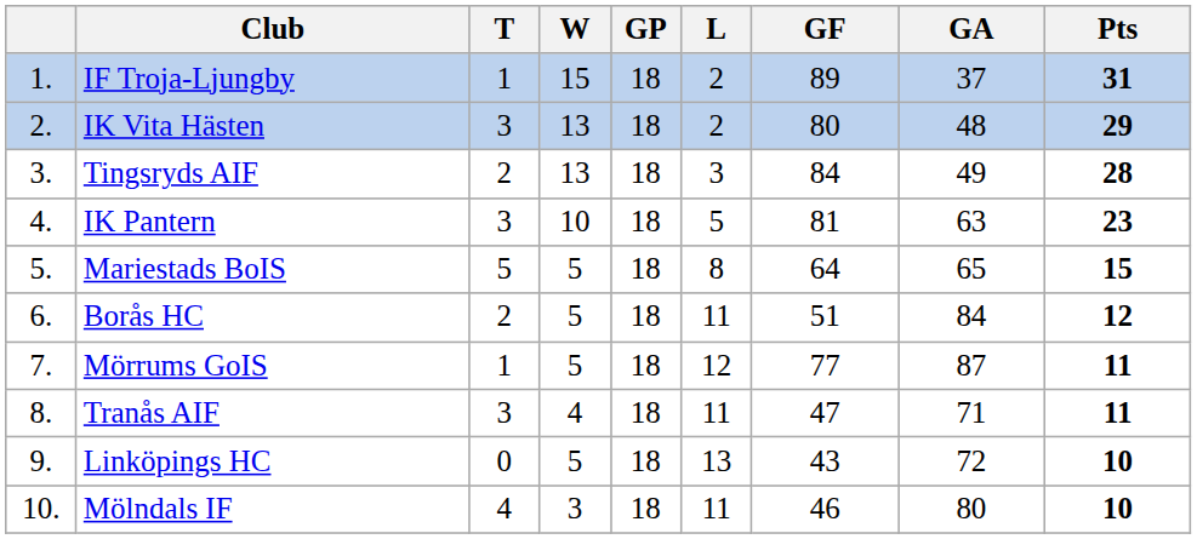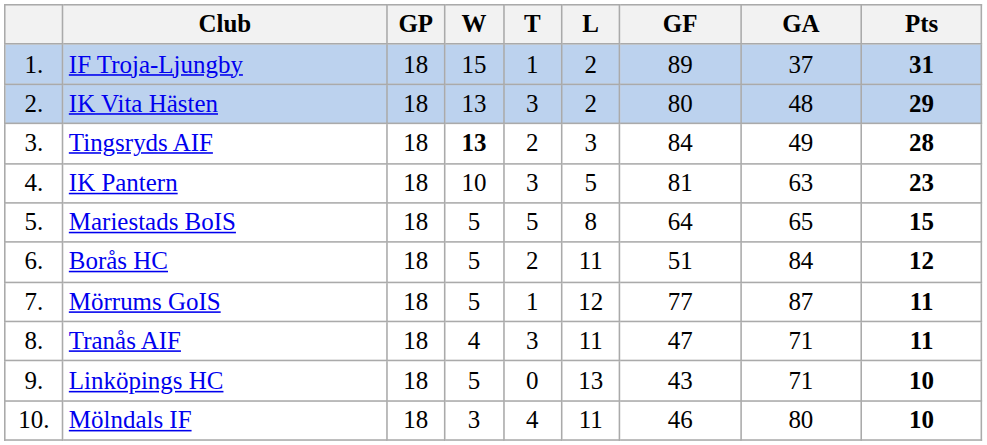columns swapped: GP <-> T
Tingsryds AIF | W: normal -> bold
Linköpings HC | GA: 72 -> 71
